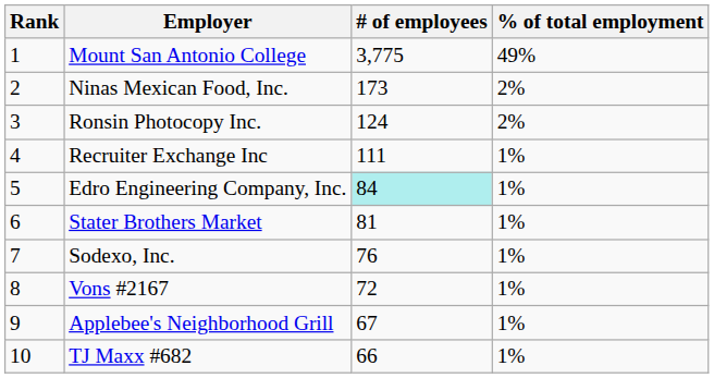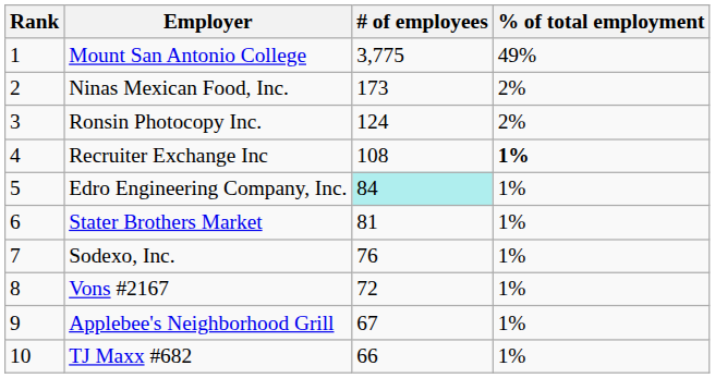Recruiter Exchange Inc | # of employees: 111 -> 108
Recruiter Exchange Inc | % of total employment: normal -> bold
